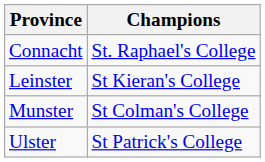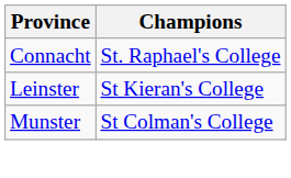- row: Ulster | St Patrick's College
